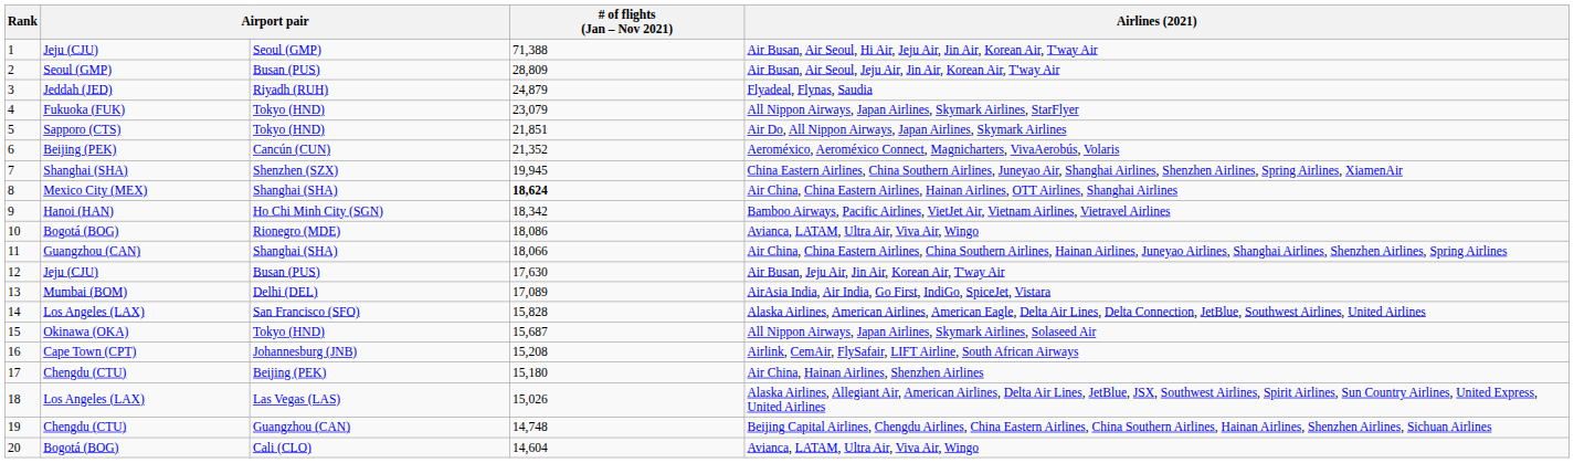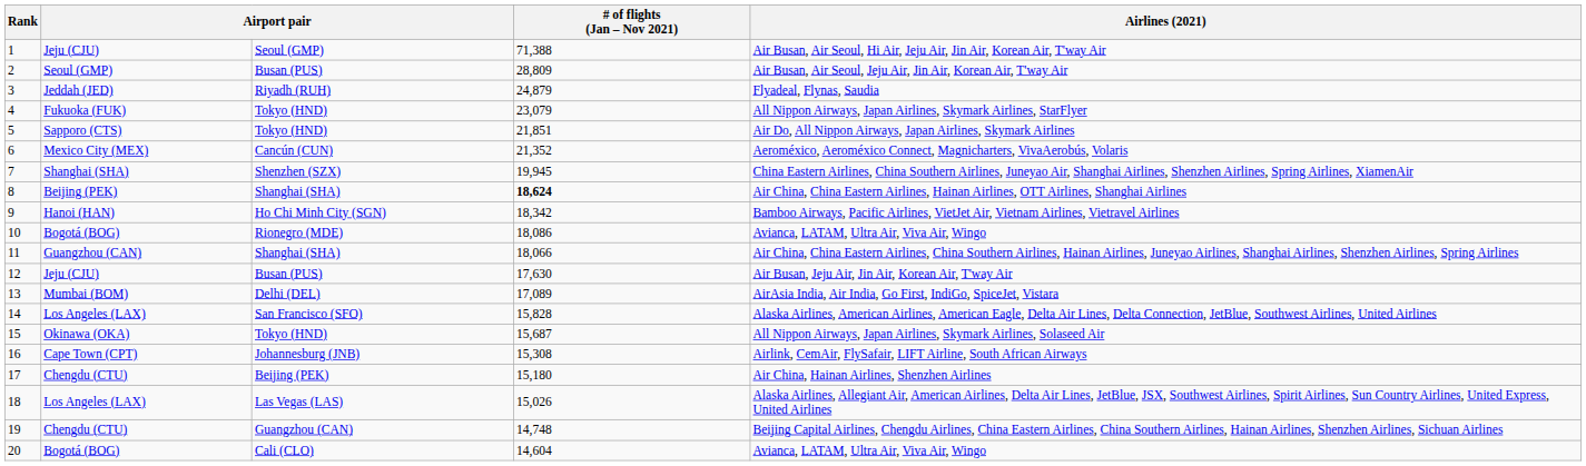6 | column 2: Beijing (PEK) -> Mexico City (MEX)
8 | column 2: Mexico City (MEX) -> Beijing (PEK)
16 | # of flights (Jan – Nov 2021): 15,208 -> 15,308
